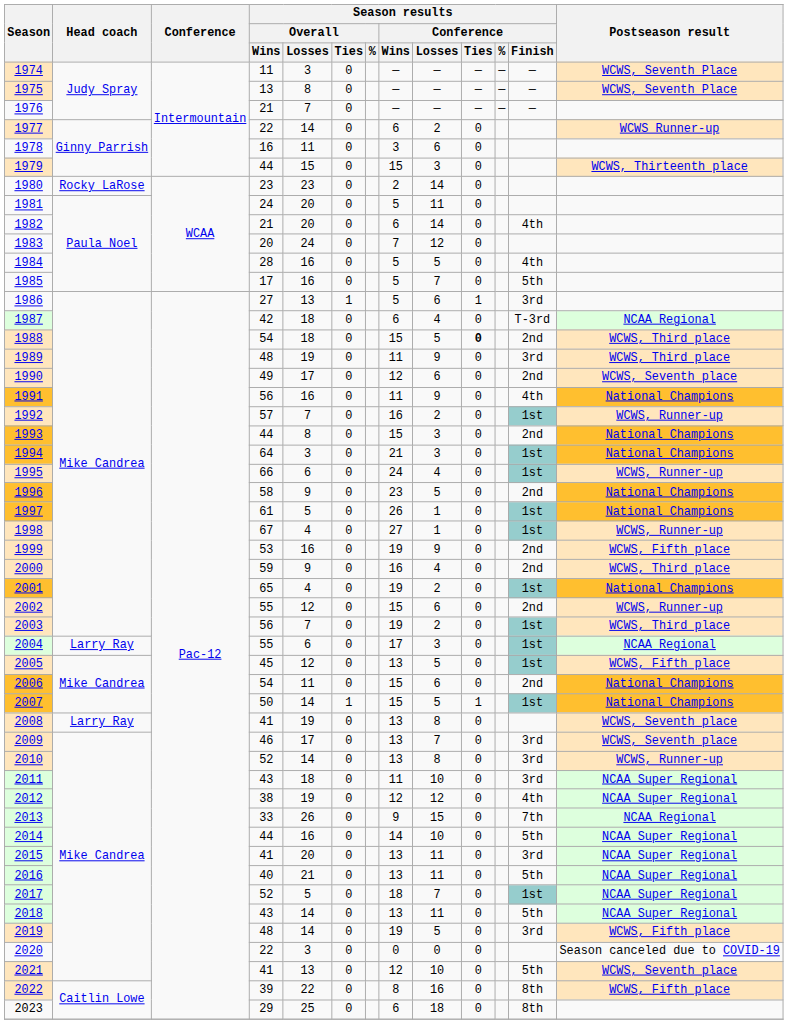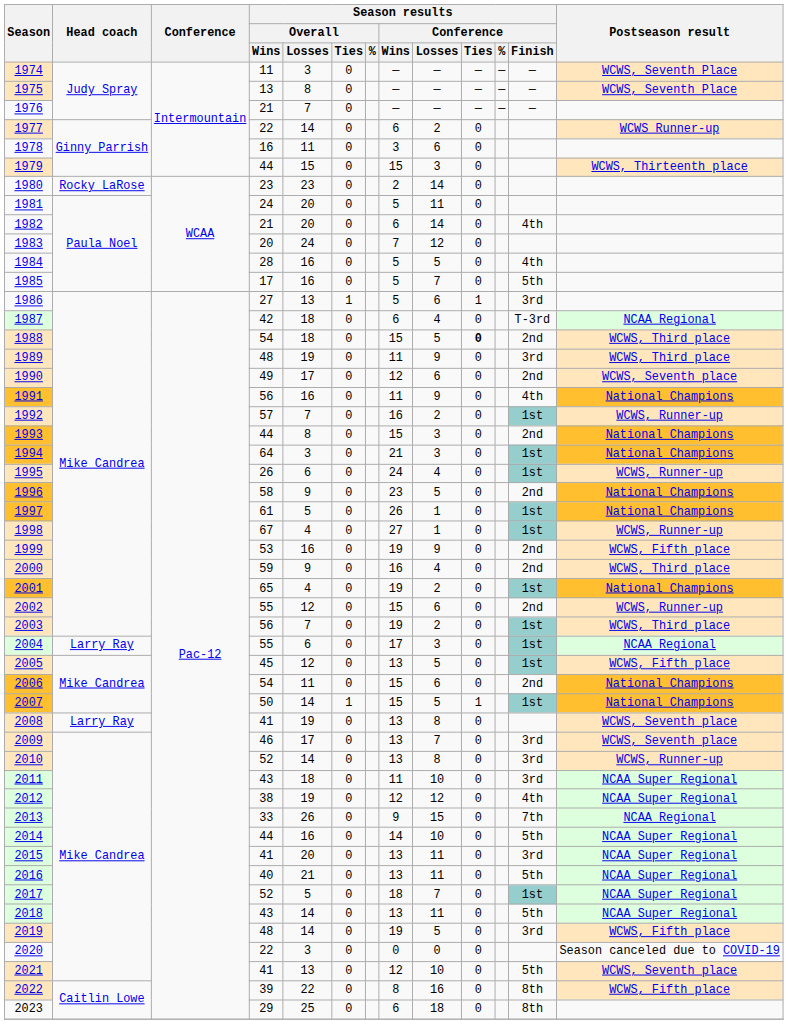1995 | Season results / Overall / Wins: 66 -> 26
